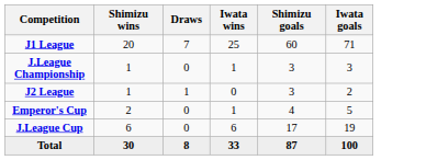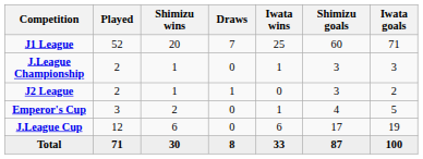+ column: Played | 52 | 2 | 2 | 3 | 12 | 71
